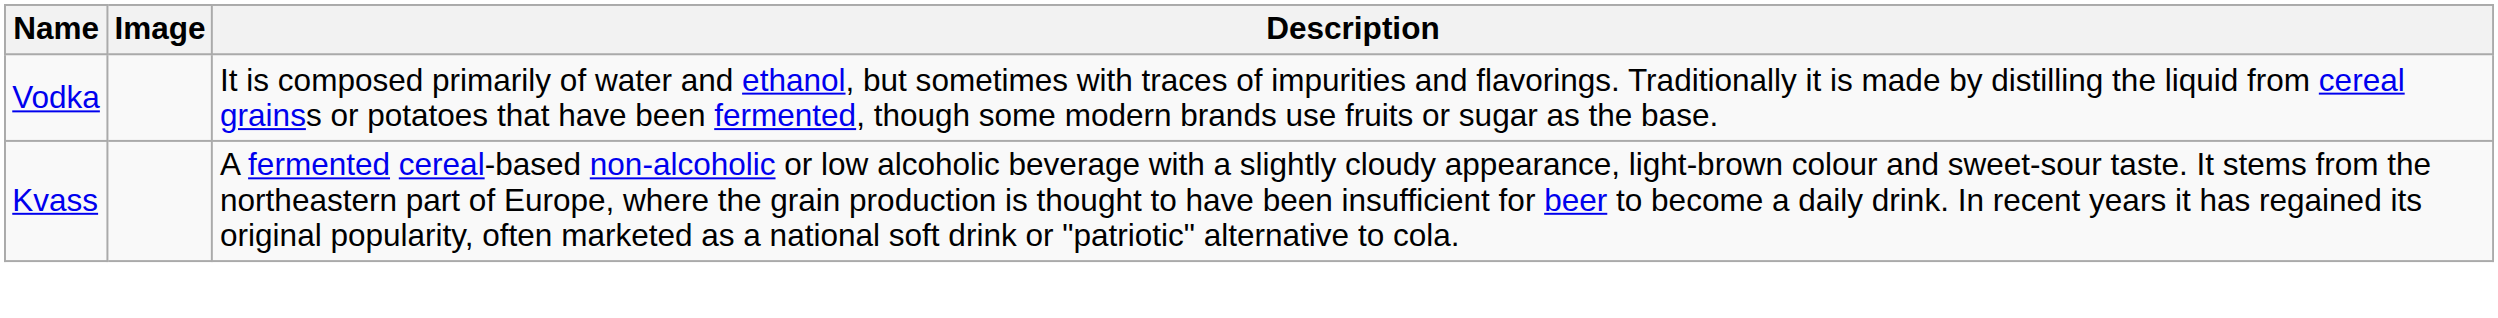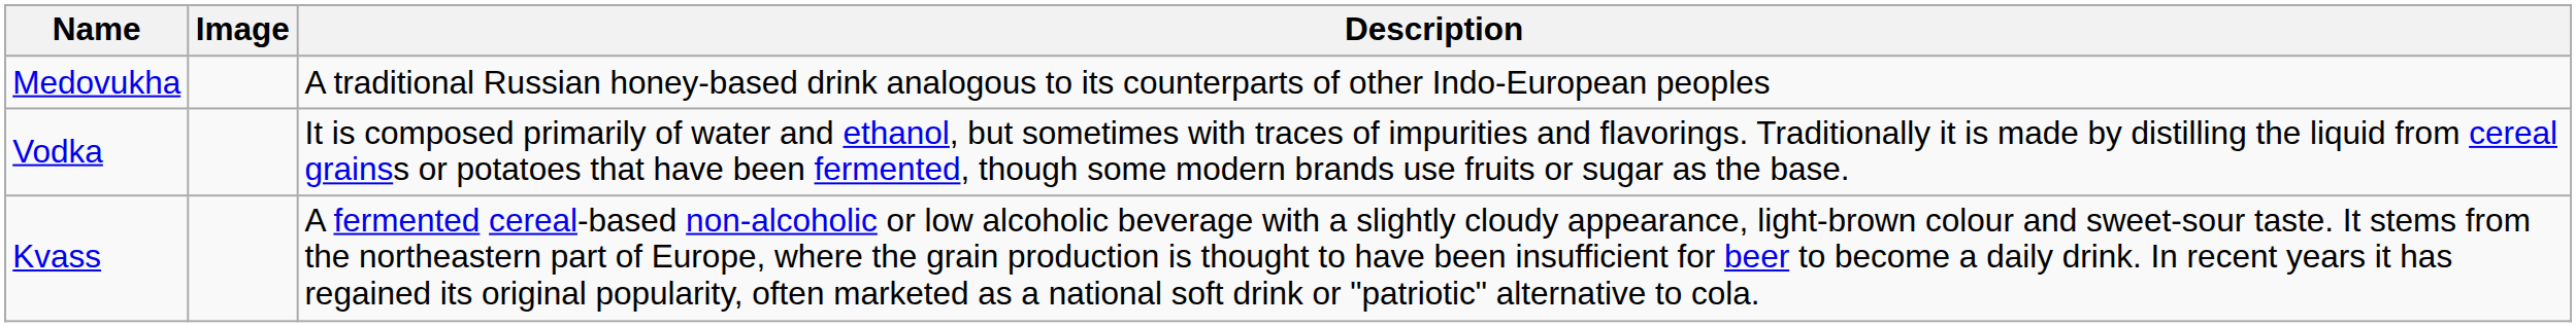+ row: Medovukha | A traditional Russian honey-based drink analogous to its counterparts of other Indo-European peoples
